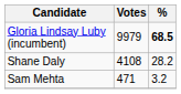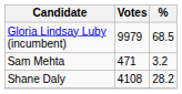Gloria Lindsay Luby (incumbent) | %: bold -> normal
rows swapped: Shane Daly <-> Sam Mehta
